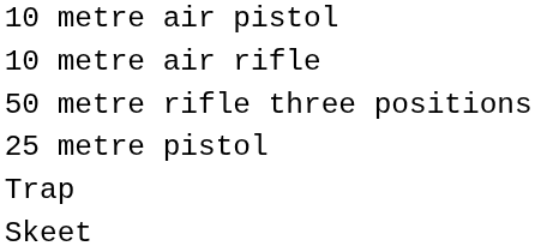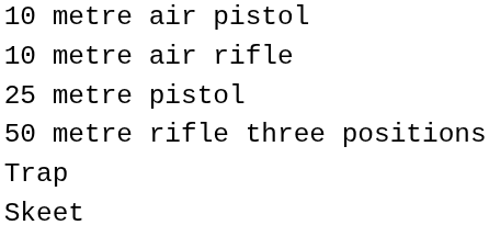rows swapped: 25 metre pistol <-> 50 metre rifle three positions
